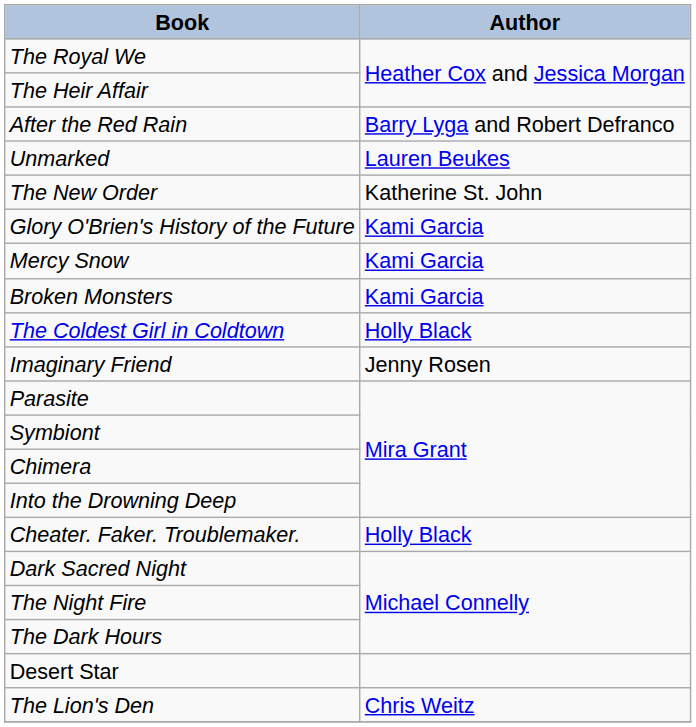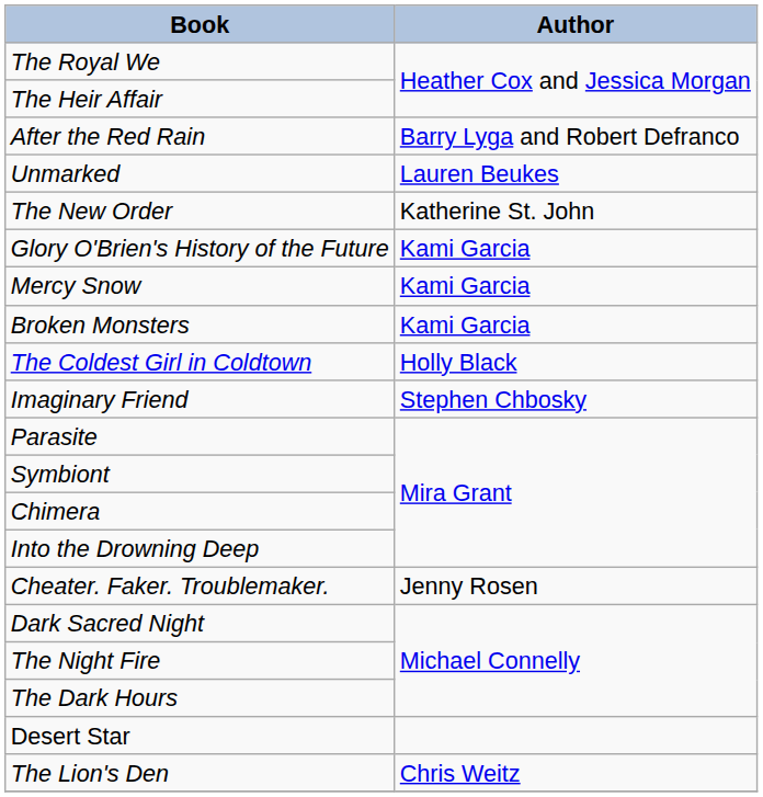Imaginary Friend | Author: Jenny Rosen -> Stephen Chbosky
Cheater. Faker. Troublemaker. | Author: Holly Black -> Jenny Rosen
